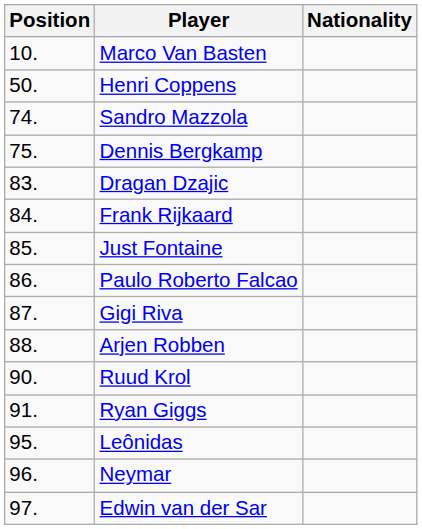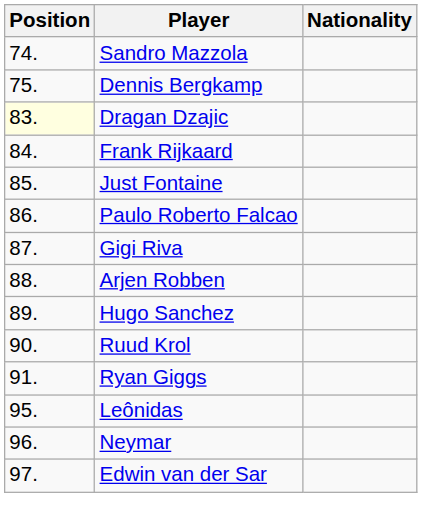- row: 10. | Marco Van Basten
- row: 50. | Henri Coppens
Dragan Dzajic | Position: no background -> lightyellow background
+ row: 89. | Hugo Sanchez
